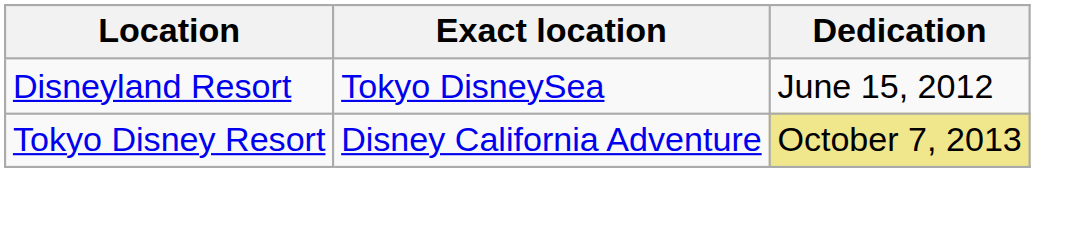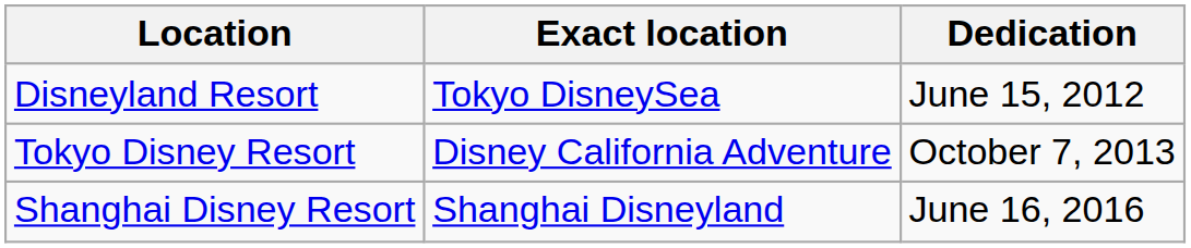Tokyo Disney Resort | Dedication: khaki background -> no background
+ row: Shanghai Disney Resort | Shanghai Disneyland | June 16, 2016
